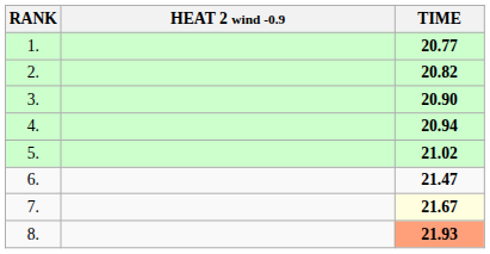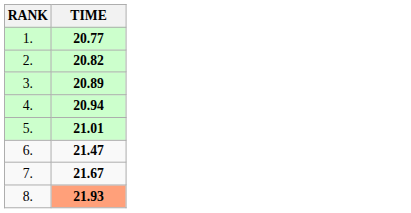- column: HEAT 2 wind -0.9
3. | TIME: 20.90 -> 20.89
5. | TIME: 21.02 -> 21.01
7. | TIME: lightyellow background -> no background
